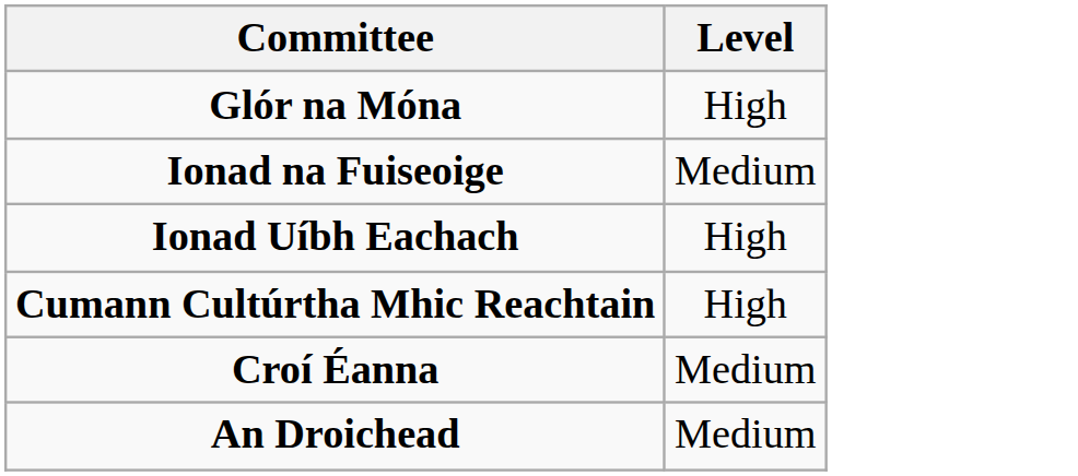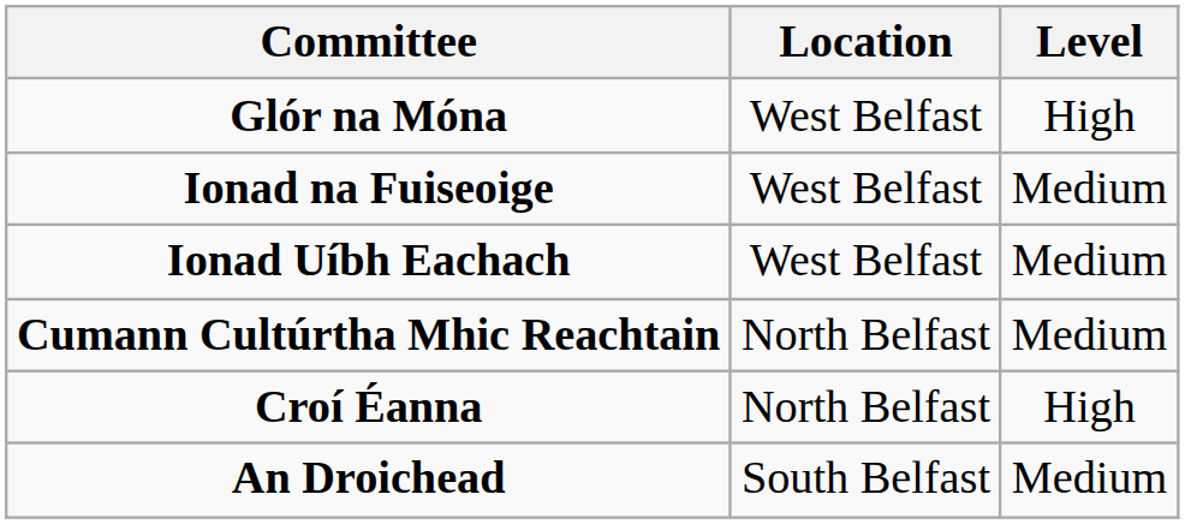+ column: Location | West Belfast | West Belfast | West Belfast | North Belfast | North Belfast | South Belfast
Ionad Uíbh Eachach | Level: High -> Medium
Cumann Cultúrtha Mhic Reachtain | Level: High -> Medium
Croí Éanna | Level: Medium -> High
